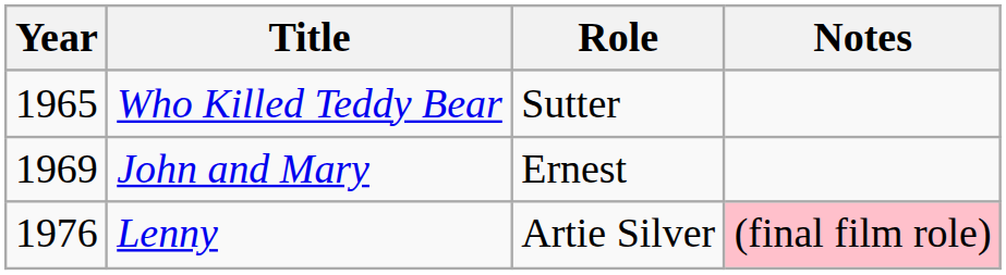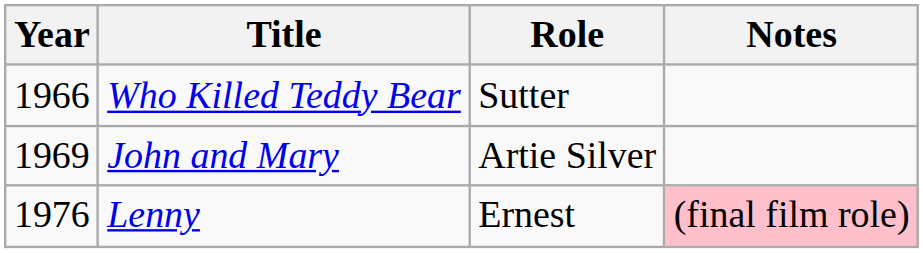Who Killed Teddy Bear | Year: 1965 -> 1966
John and Mary | Role: Ernest -> Artie Silver
Lenny | Role: Artie Silver -> Ernest
